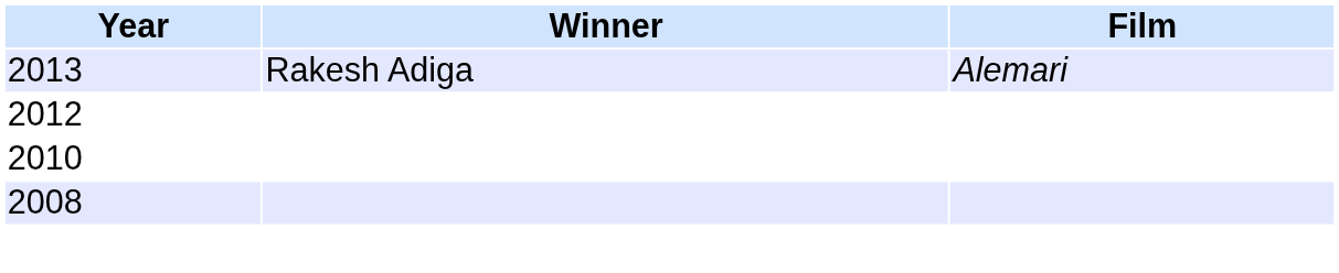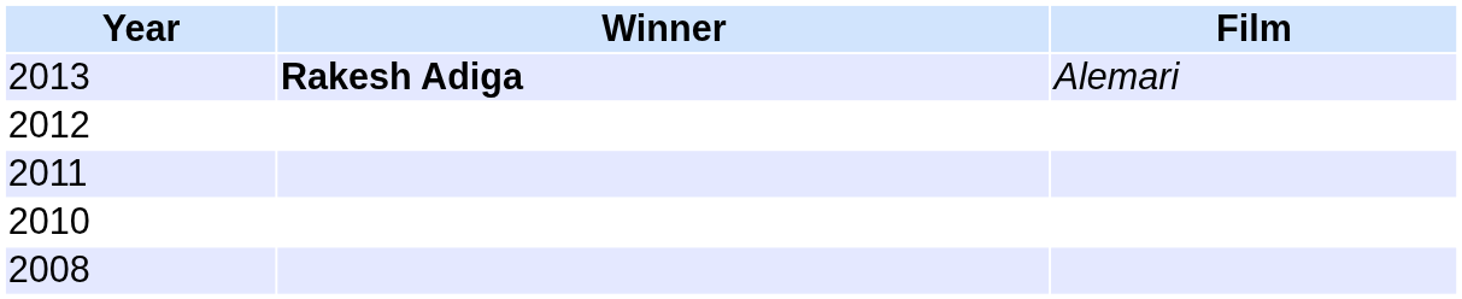2013 | Winner: normal -> bold
+ row: 2011
